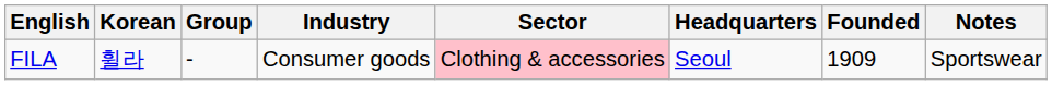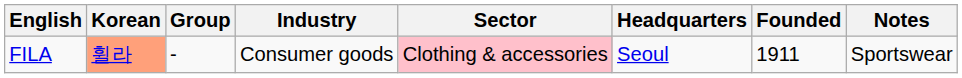FILA | Korean: no background -> lightsalmon background
FILA | Founded: 1909 -> 1911
